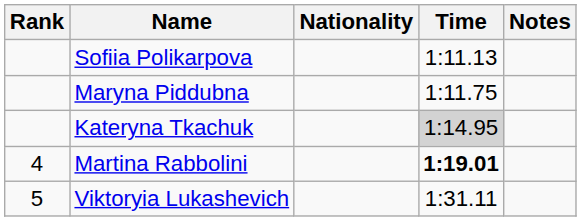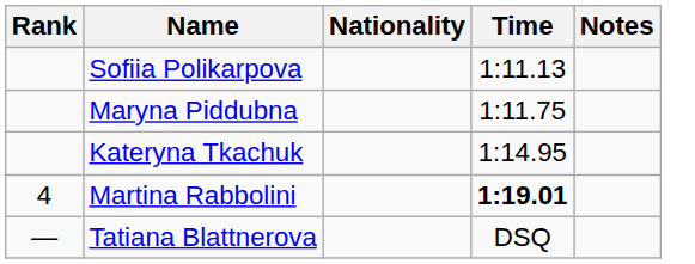Kateryna Tkachuk | Time: lightgrey background -> no background
- row: 5 | Viktoryia Lukashevich | 1:31.11
+ row: — | Tatiana Blattnerova | DSQ
